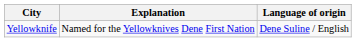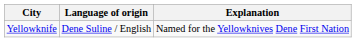columns swapped: Language of origin <-> Explanation
